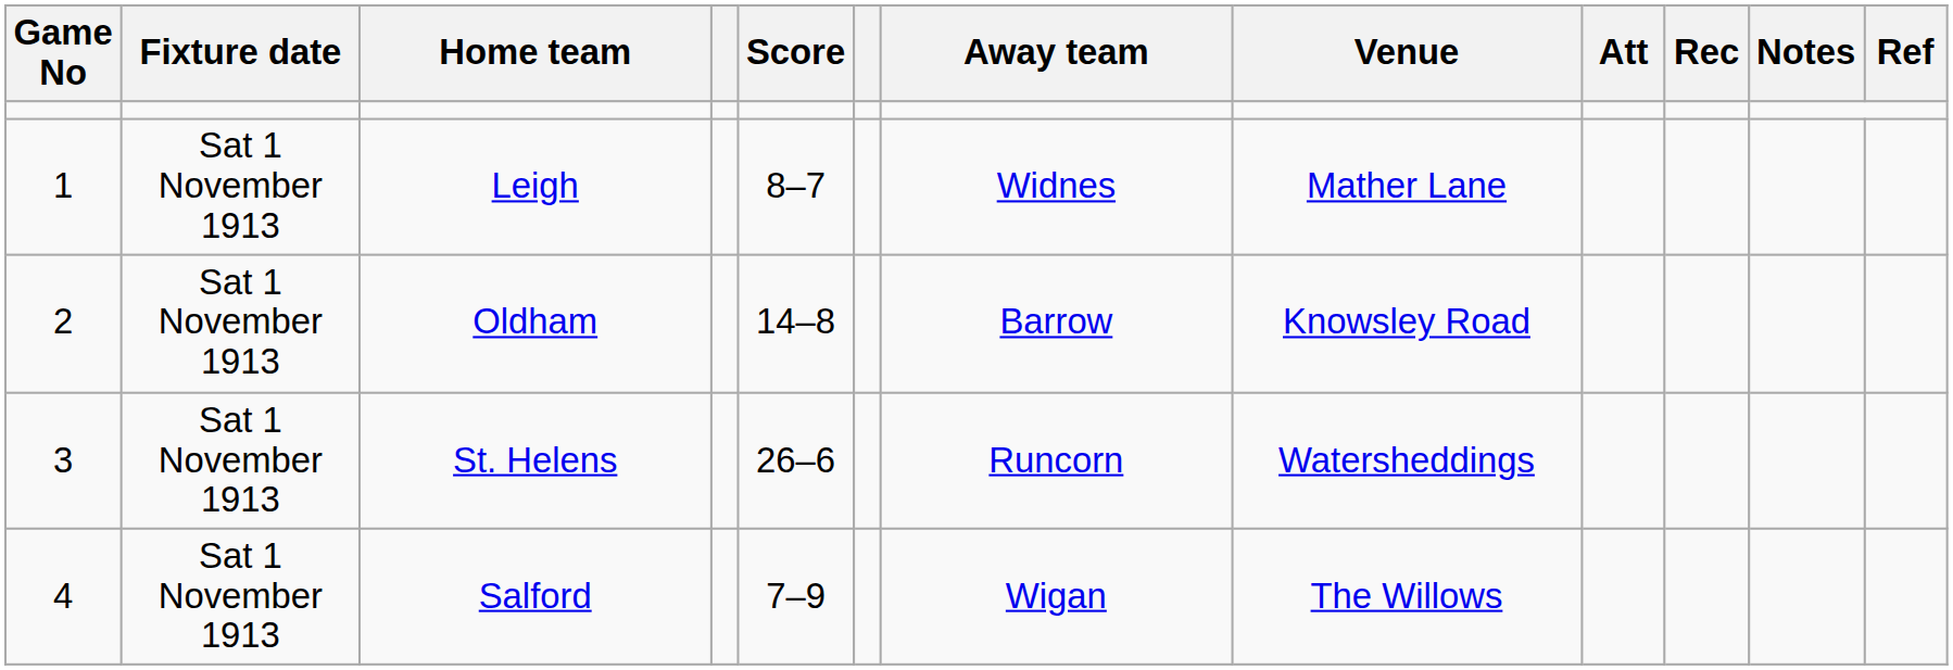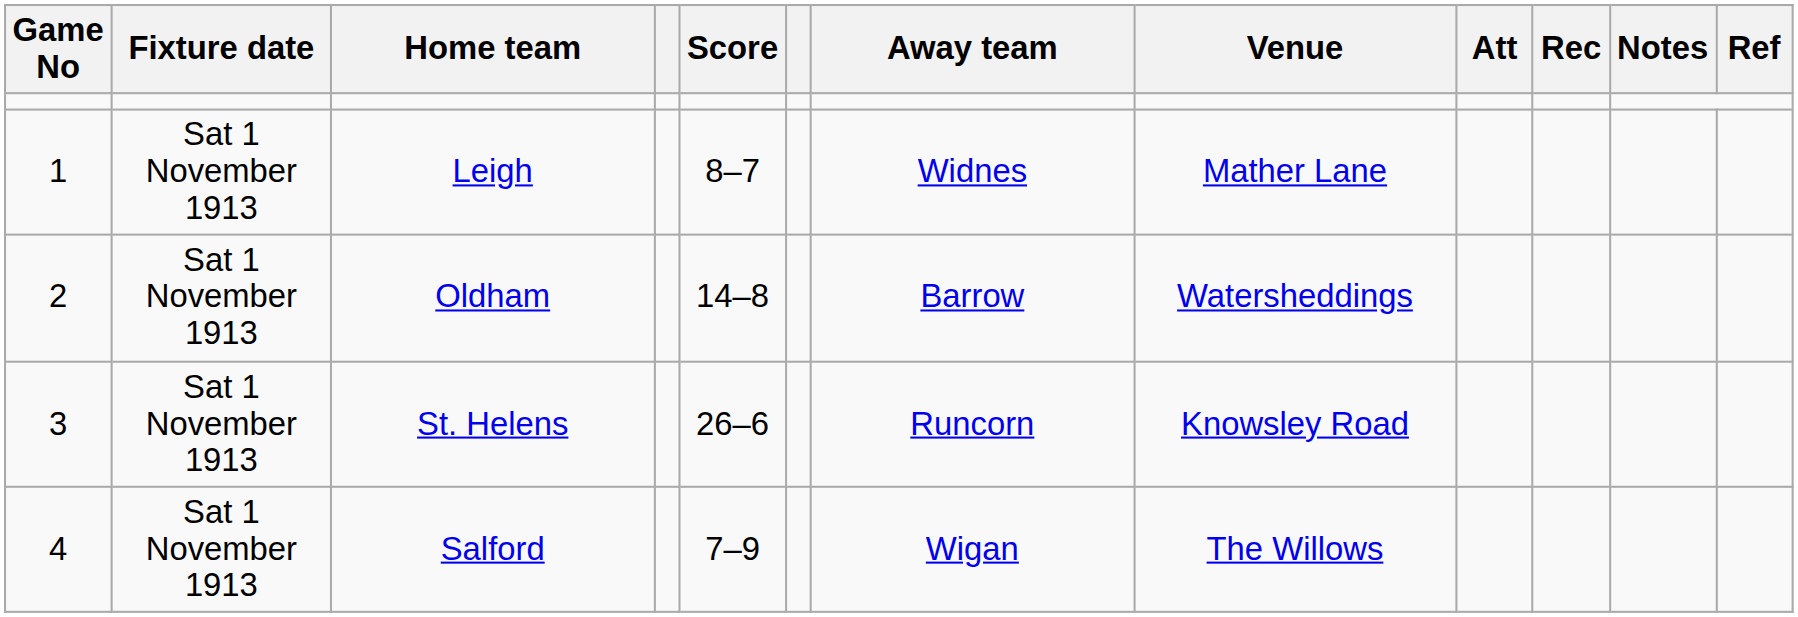Oldham | Venue: Knowsley Road -> Watersheddings
St. Helens | Venue: Watersheddings -> Knowsley Road
